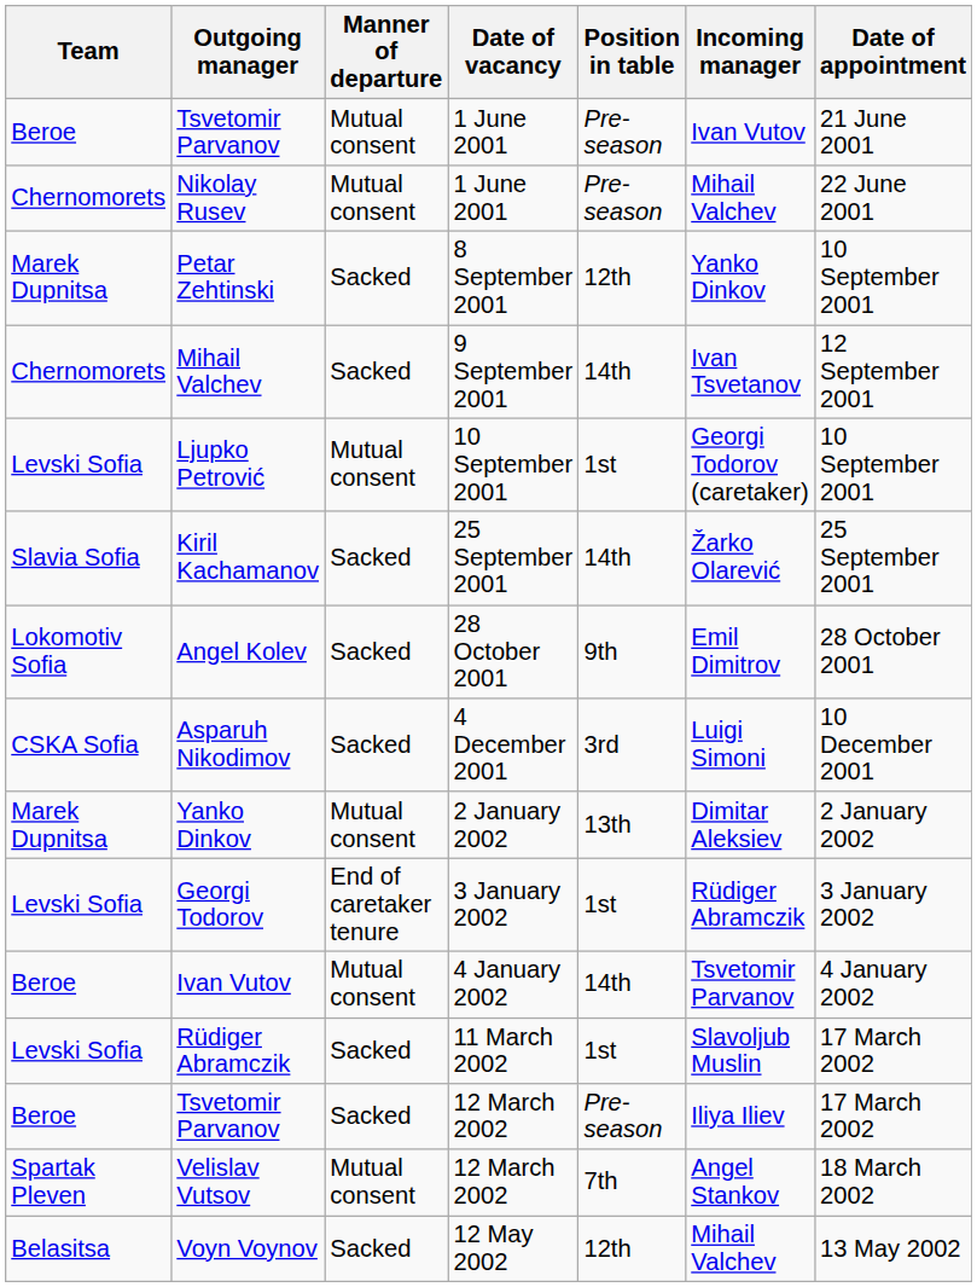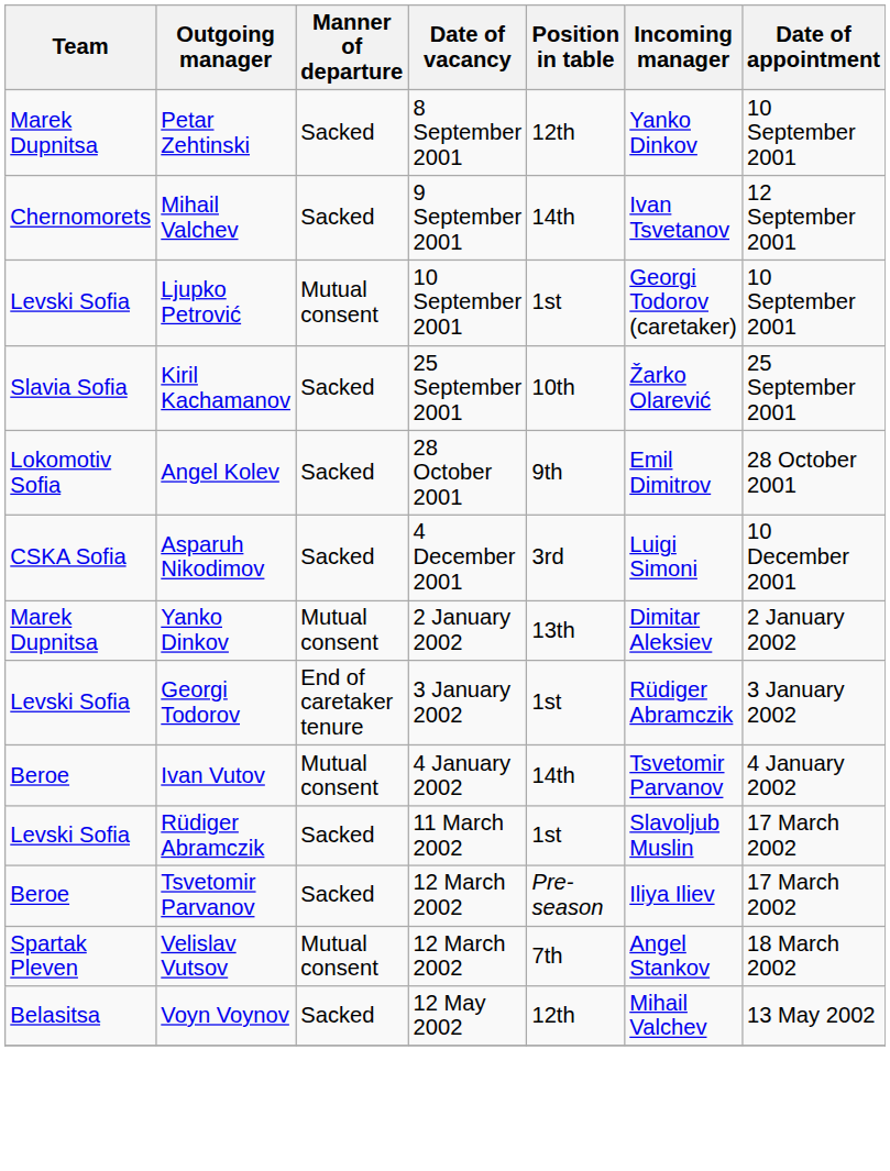- row: Beroe | Tsvetomir Parvanov | Mutual consent | 1 June 2001 | Pre-season | Ivan Vutov | 21 June 2001
- row: Chernomorets | Nikolay Rusev | Mutual consent | 1 June 2001 | Pre-season | Mihail Valchev | 22 June 2001
Kiril Kachamanov | Position in table: 14th -> 10th
